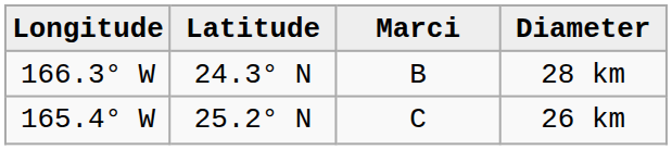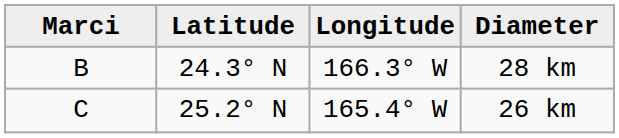columns swapped: Marci <-> Longitude
